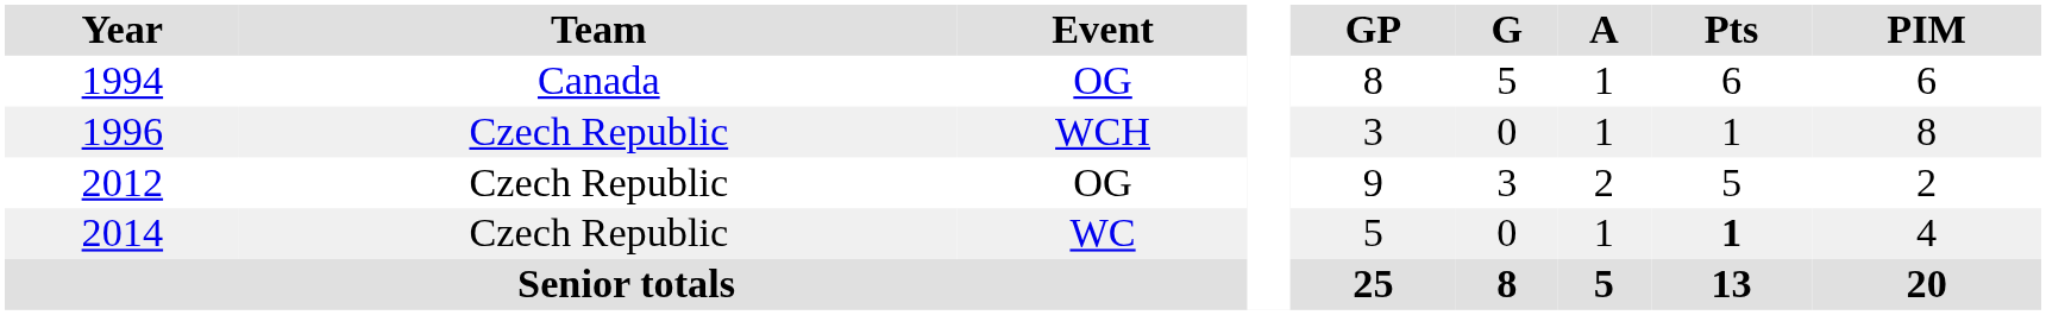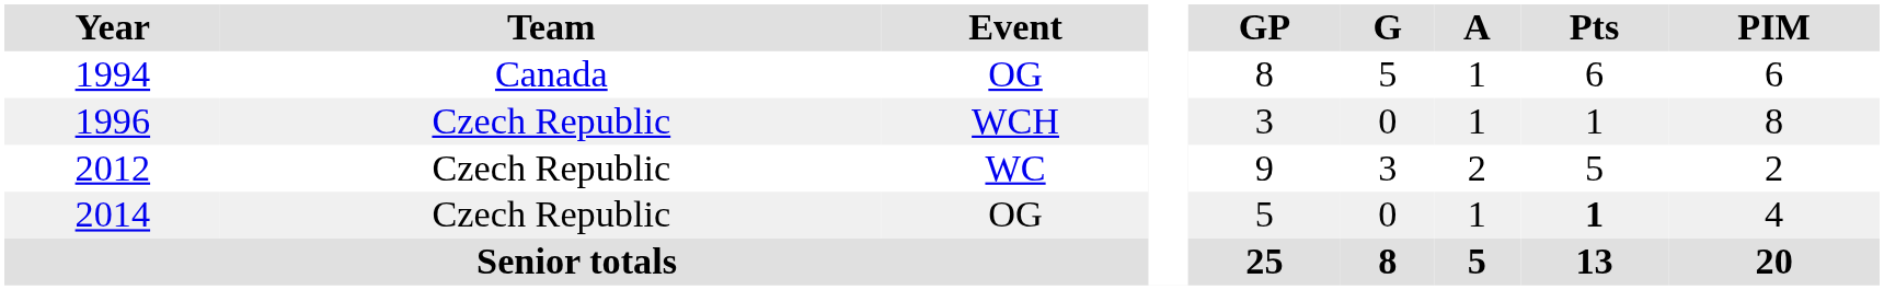2012 | Event: OG -> WC
2014 | Event: WC -> OG
